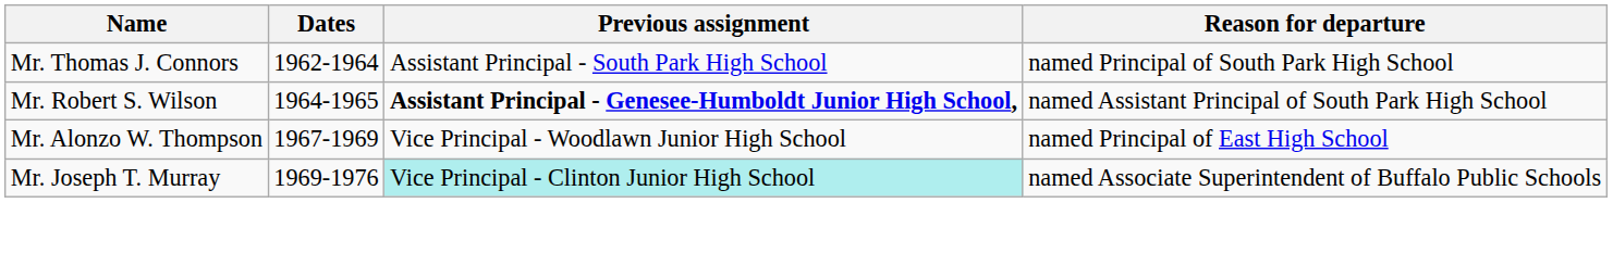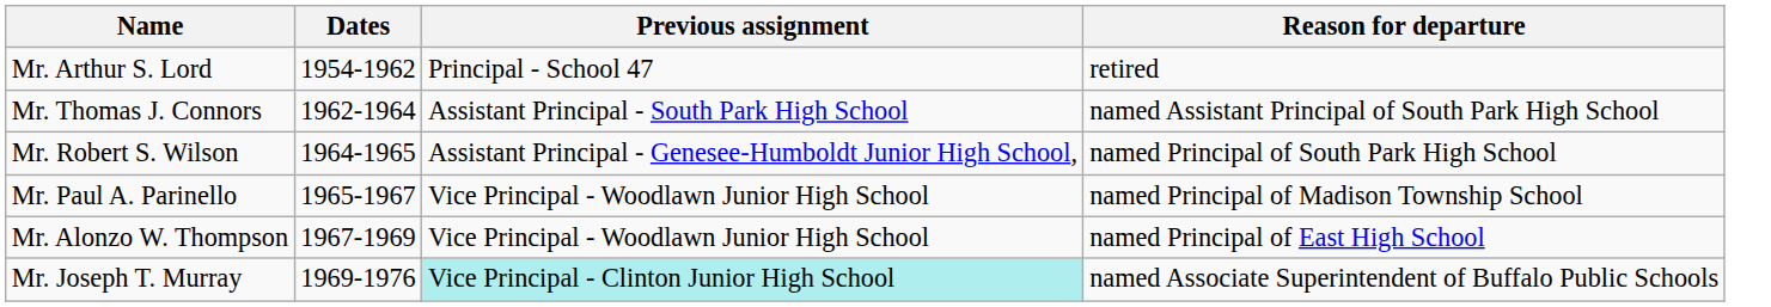+ row: Mr. Arthur S. Lord | 1954-1962 | Principal - School 47 | retired
Mr. Thomas J. Connors | Reason for departure: named Principal of South Park High School -> named Assistant Principal of South Park High School
Mr. Robert S. Wilson | Previous assignment: bold -> normal
Mr. Robert S. Wilson | Reason for departure: named Assistant Principal of South Park High School -> named Principal of South Park High School
+ row: Mr. Paul A. Parinello | 1965-1967 | Vice Principal - Woodlawn Junior High School | named Principal of Madison Township School
